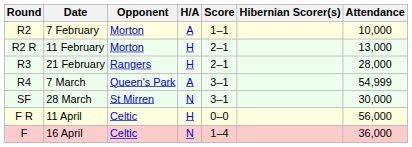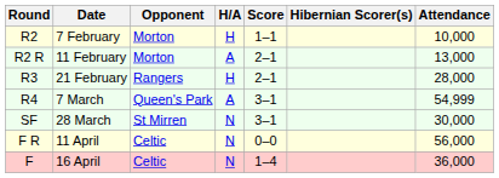7 February | H/A: A -> H
11 February | H/A: H -> A
11 April | H/A: H -> N
